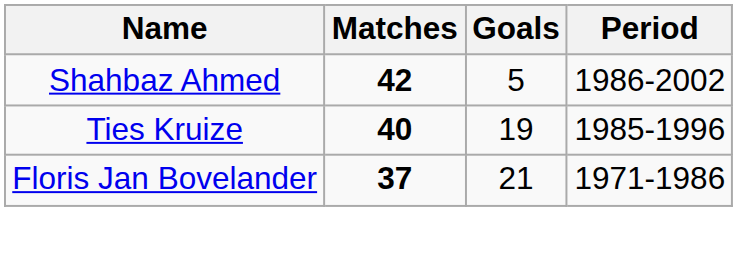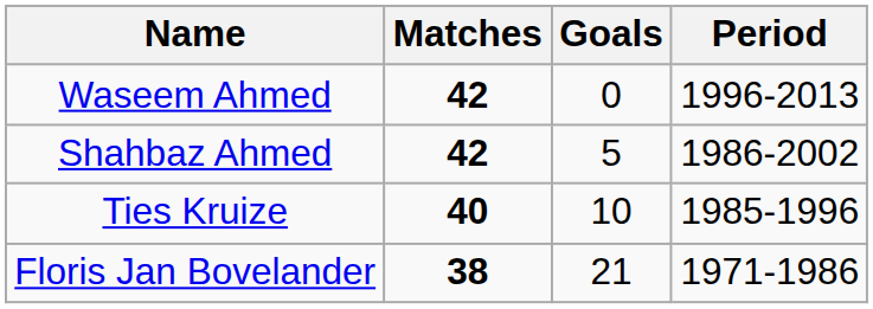+ row: Waseem Ahmed | 42 | 0 | 1996-2013
Ties Kruize | Goals: 19 -> 10
Floris Jan Bovelander | Matches: 37 -> 38
